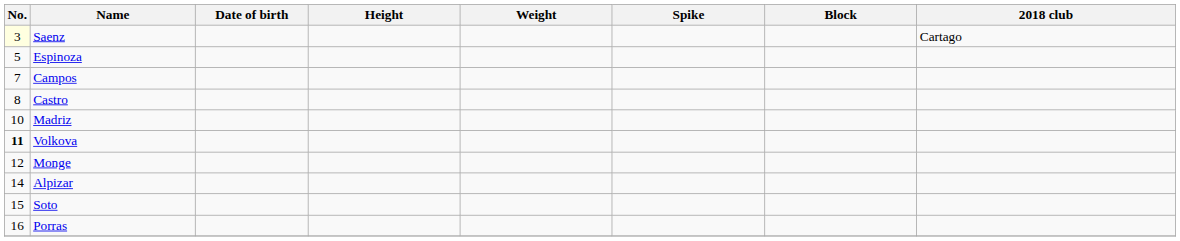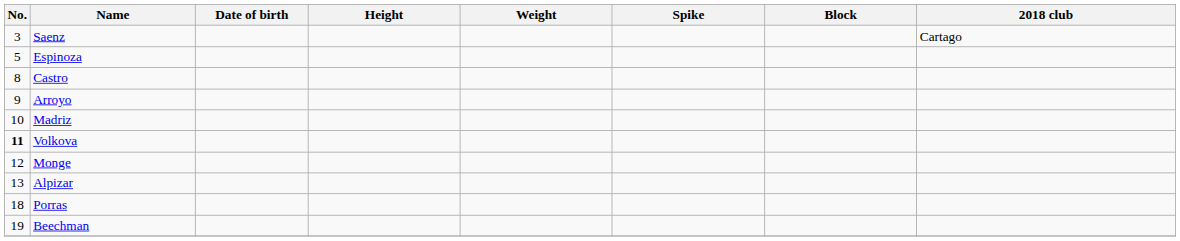Saenz | No.: lightyellow background -> no background
- row: 7 | Campos
+ row: 9 | Arroyo
Alpizar | No.: 14 -> 13
- row: 15 | Soto
Porras | No.: 16 -> 18
+ row: 19 | Beechman
